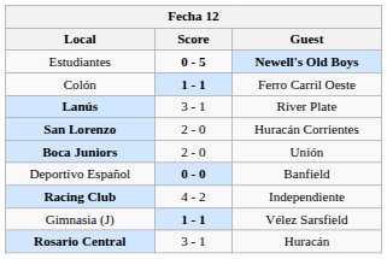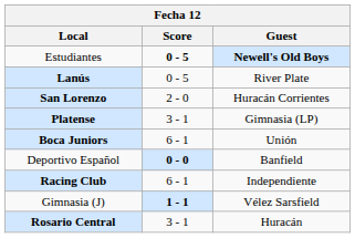- row: Colón | 1 - 1 | Ferro Carril Oeste
Lanús | Score: 3 - 1 -> 0 - 5
+ row: Platense | 3 - 1 | Gimnasia (LP)
Boca Juniors | Score: 2 - 0 -> 6 - 1
Racing Club | Score: 4 - 2 -> 6 - 1
